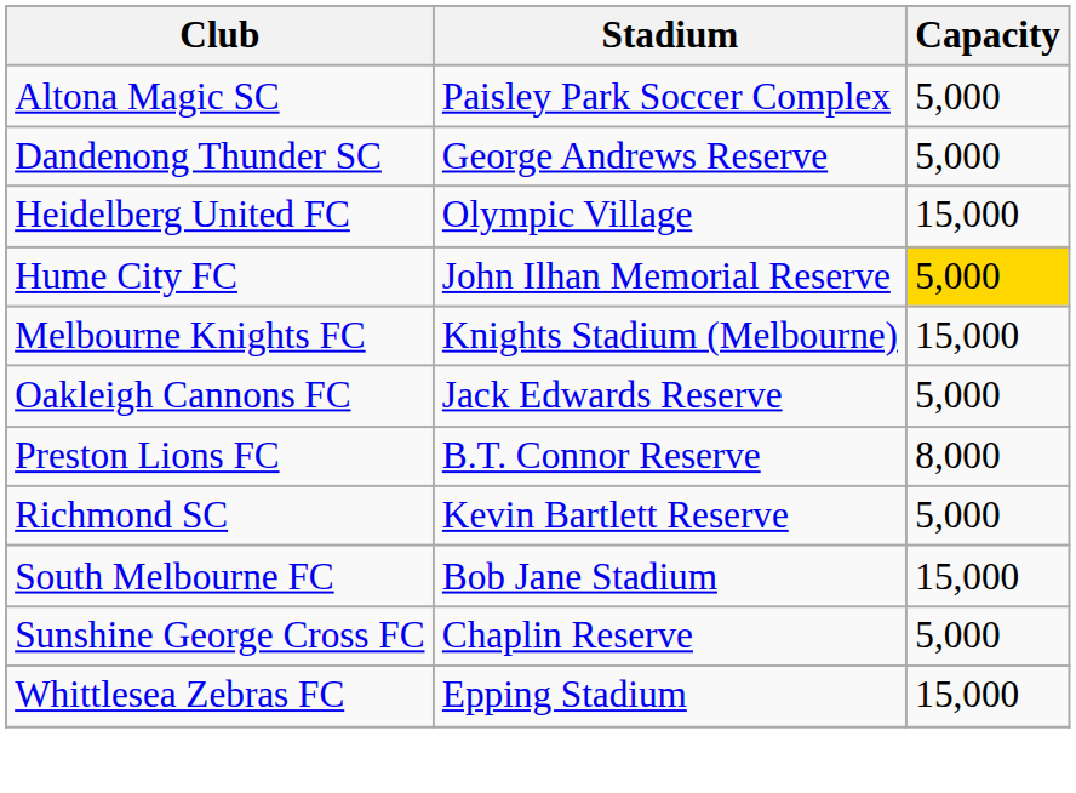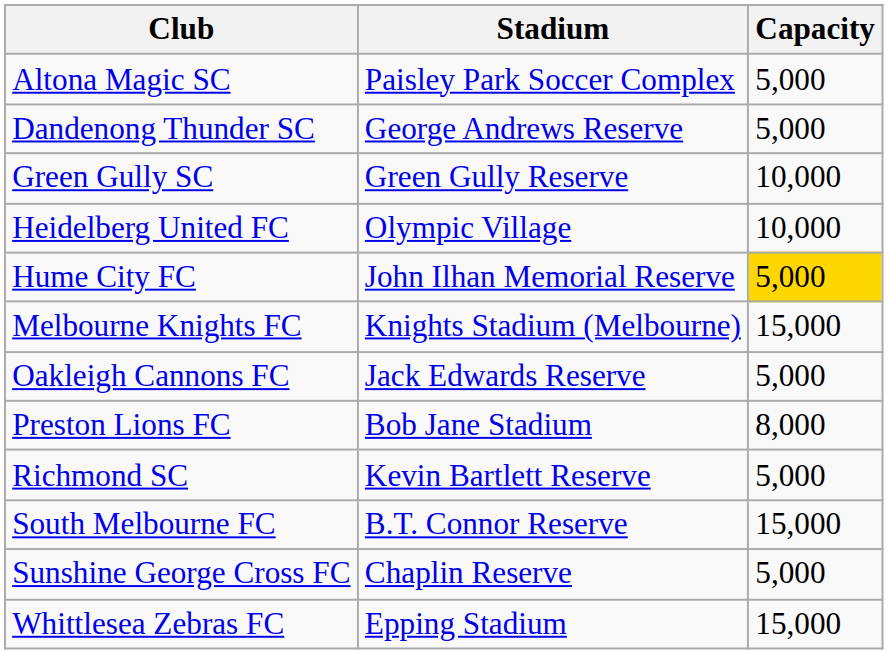+ row: Green Gully SC | Green Gully Reserve | 10,000
Heidelberg United FC | Capacity: 15,000 -> 10,000
Preston Lions FC | Stadium: B.T. Connor Reserve -> Bob Jane Stadium
South Melbourne FC | Stadium: Bob Jane Stadium -> B.T. Connor Reserve
